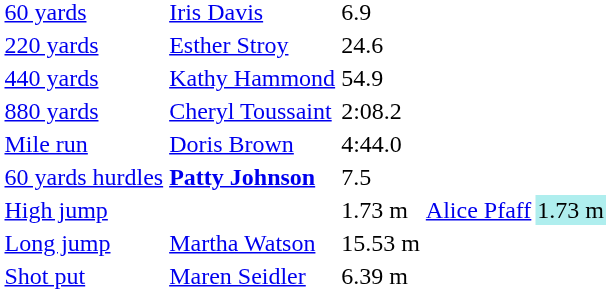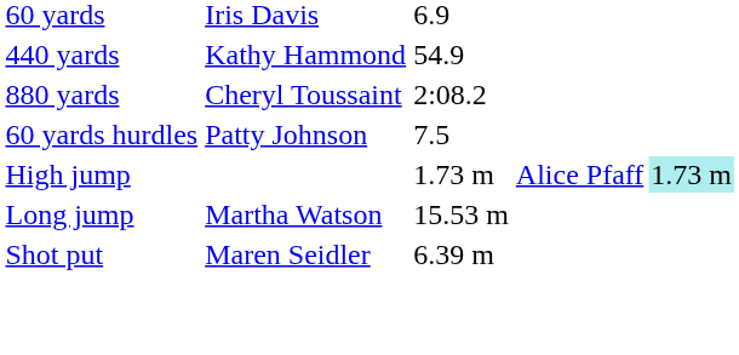- row: 220 yards | Esther Stroy | 24.6
- row: Mile run | Doris Brown | 4:44.0
60 yards hurdles | column 2: bold -> normal
